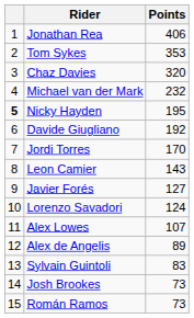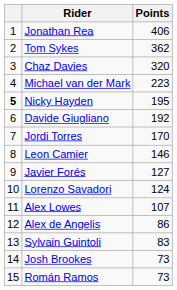Tom Sykes | Points: 353 -> 362
Michael van der Mark | Points: 232 -> 223
Leon Camier | Points: 143 -> 146
Alex de Angelis | Points: 89 -> 86
